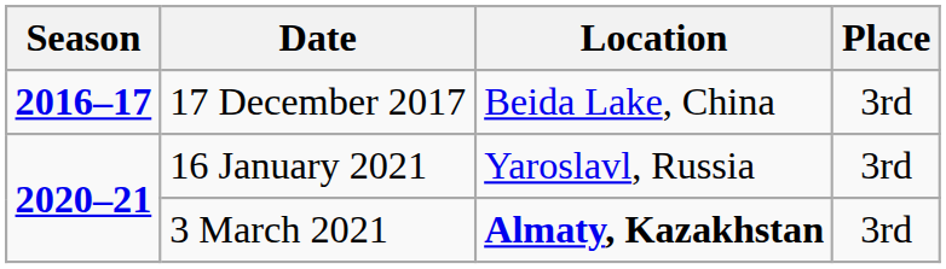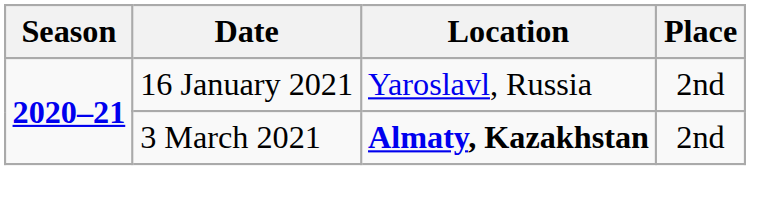- row: 2016–17 | 17 December 2017 | Beida Lake, China | 3rd
16 January 2021 | Place: 3rd -> 2nd
3 March 2021 | Place: 3rd -> 2nd
